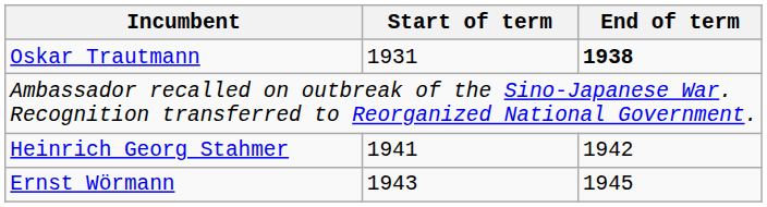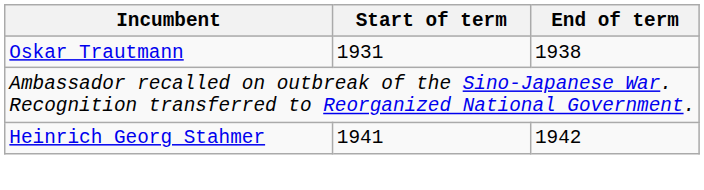Oskar Trautmann | End of term: bold -> normal
- row: Ernst Wörmann | 1943 | 1945
